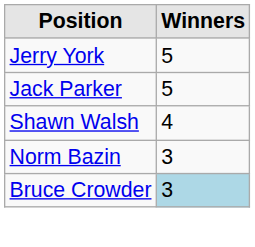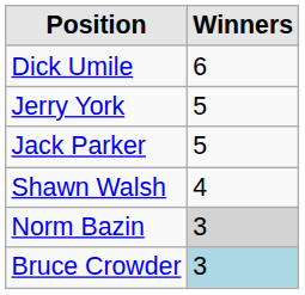+ row: Dick Umile | 6
Norm Bazin | Winners: no background -> lightgrey background
